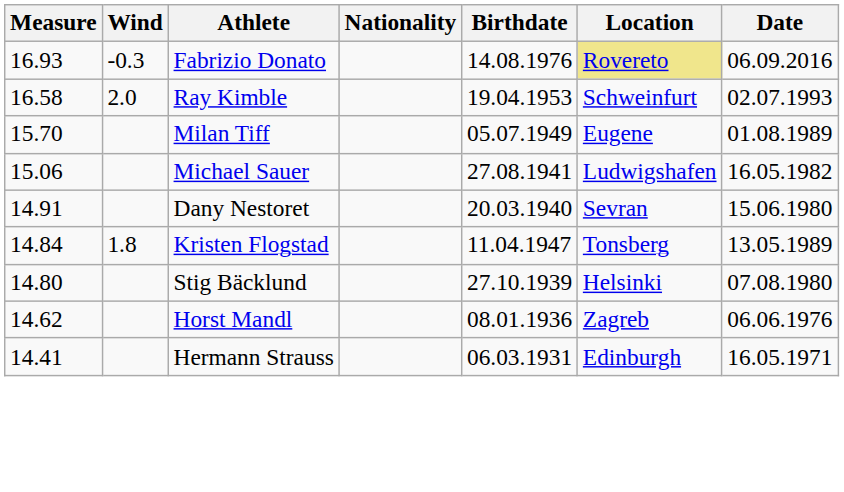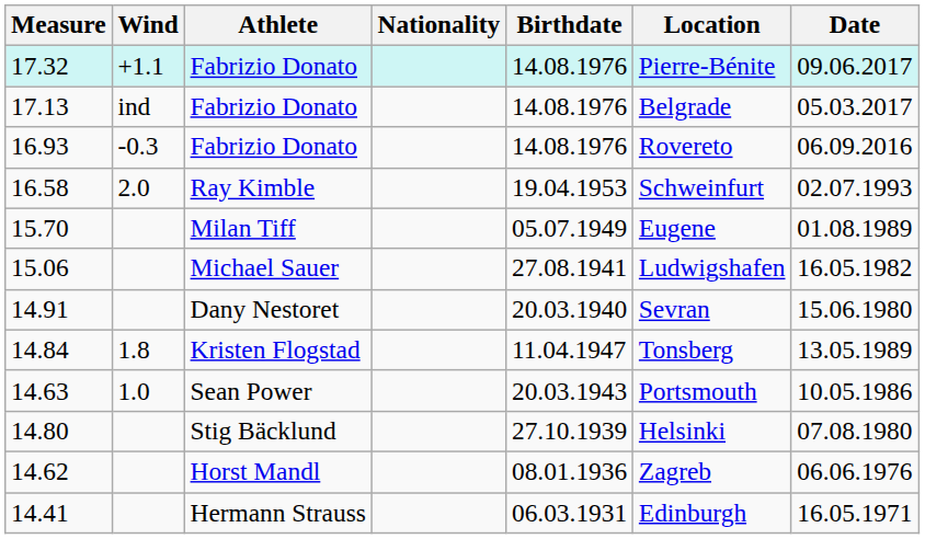+ row: 17.32 | +1.1 | Fabrizio Donato | 14.08.1976 | Pierre-Bénite | 09.06.2017
+ row: 17.13 | ind | Fabrizio Donato | 14.08.1976 | Belgrade | 05.03.2017
16.93 | Location: khaki background -> no background
+ row: 14.63 | 1.0 | Sean Power | 20.03.1943 | Portsmouth | 10.05.1986
